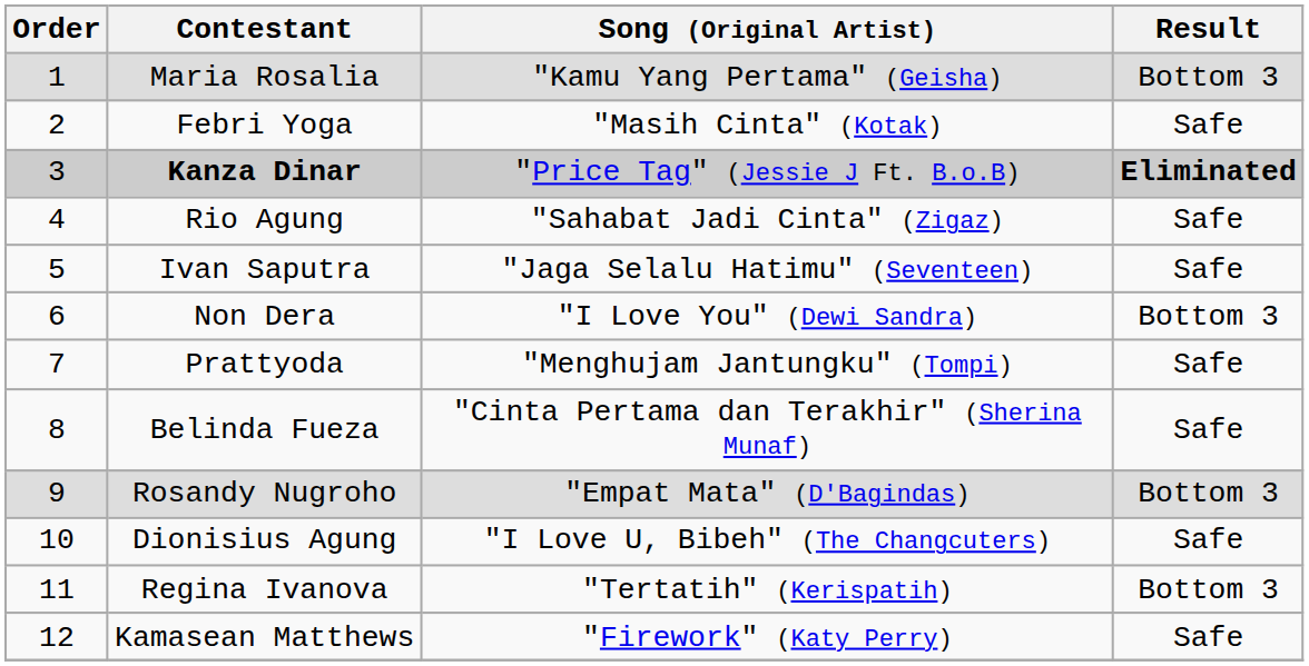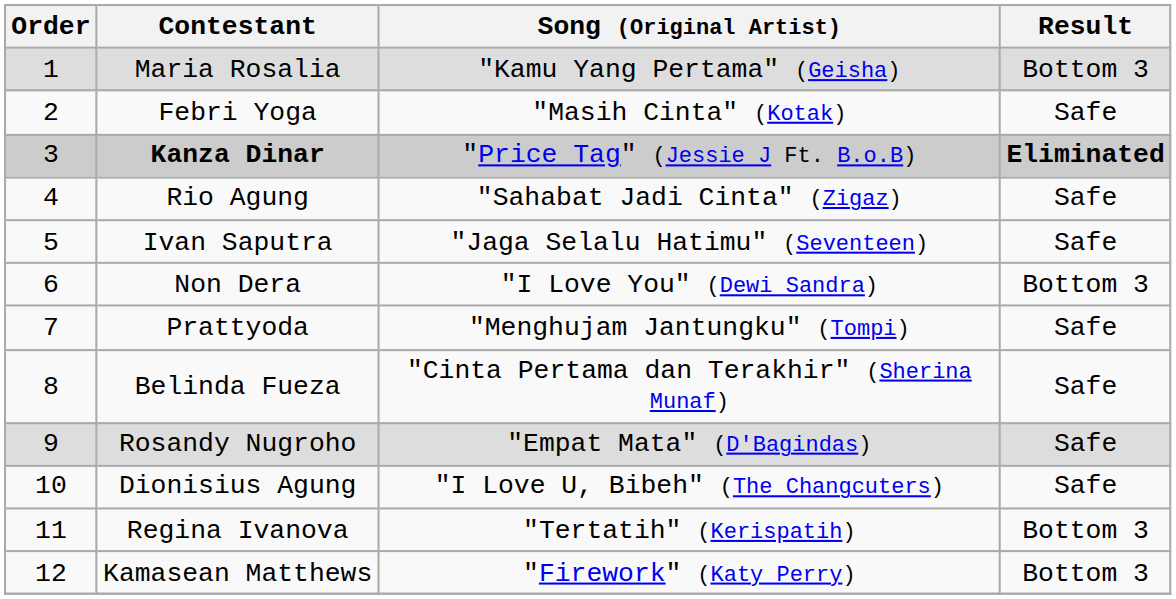Rosandy Nugroho | Result: Bottom 3 -> Safe
Kamasean Matthews | Result: Safe -> Bottom 3
